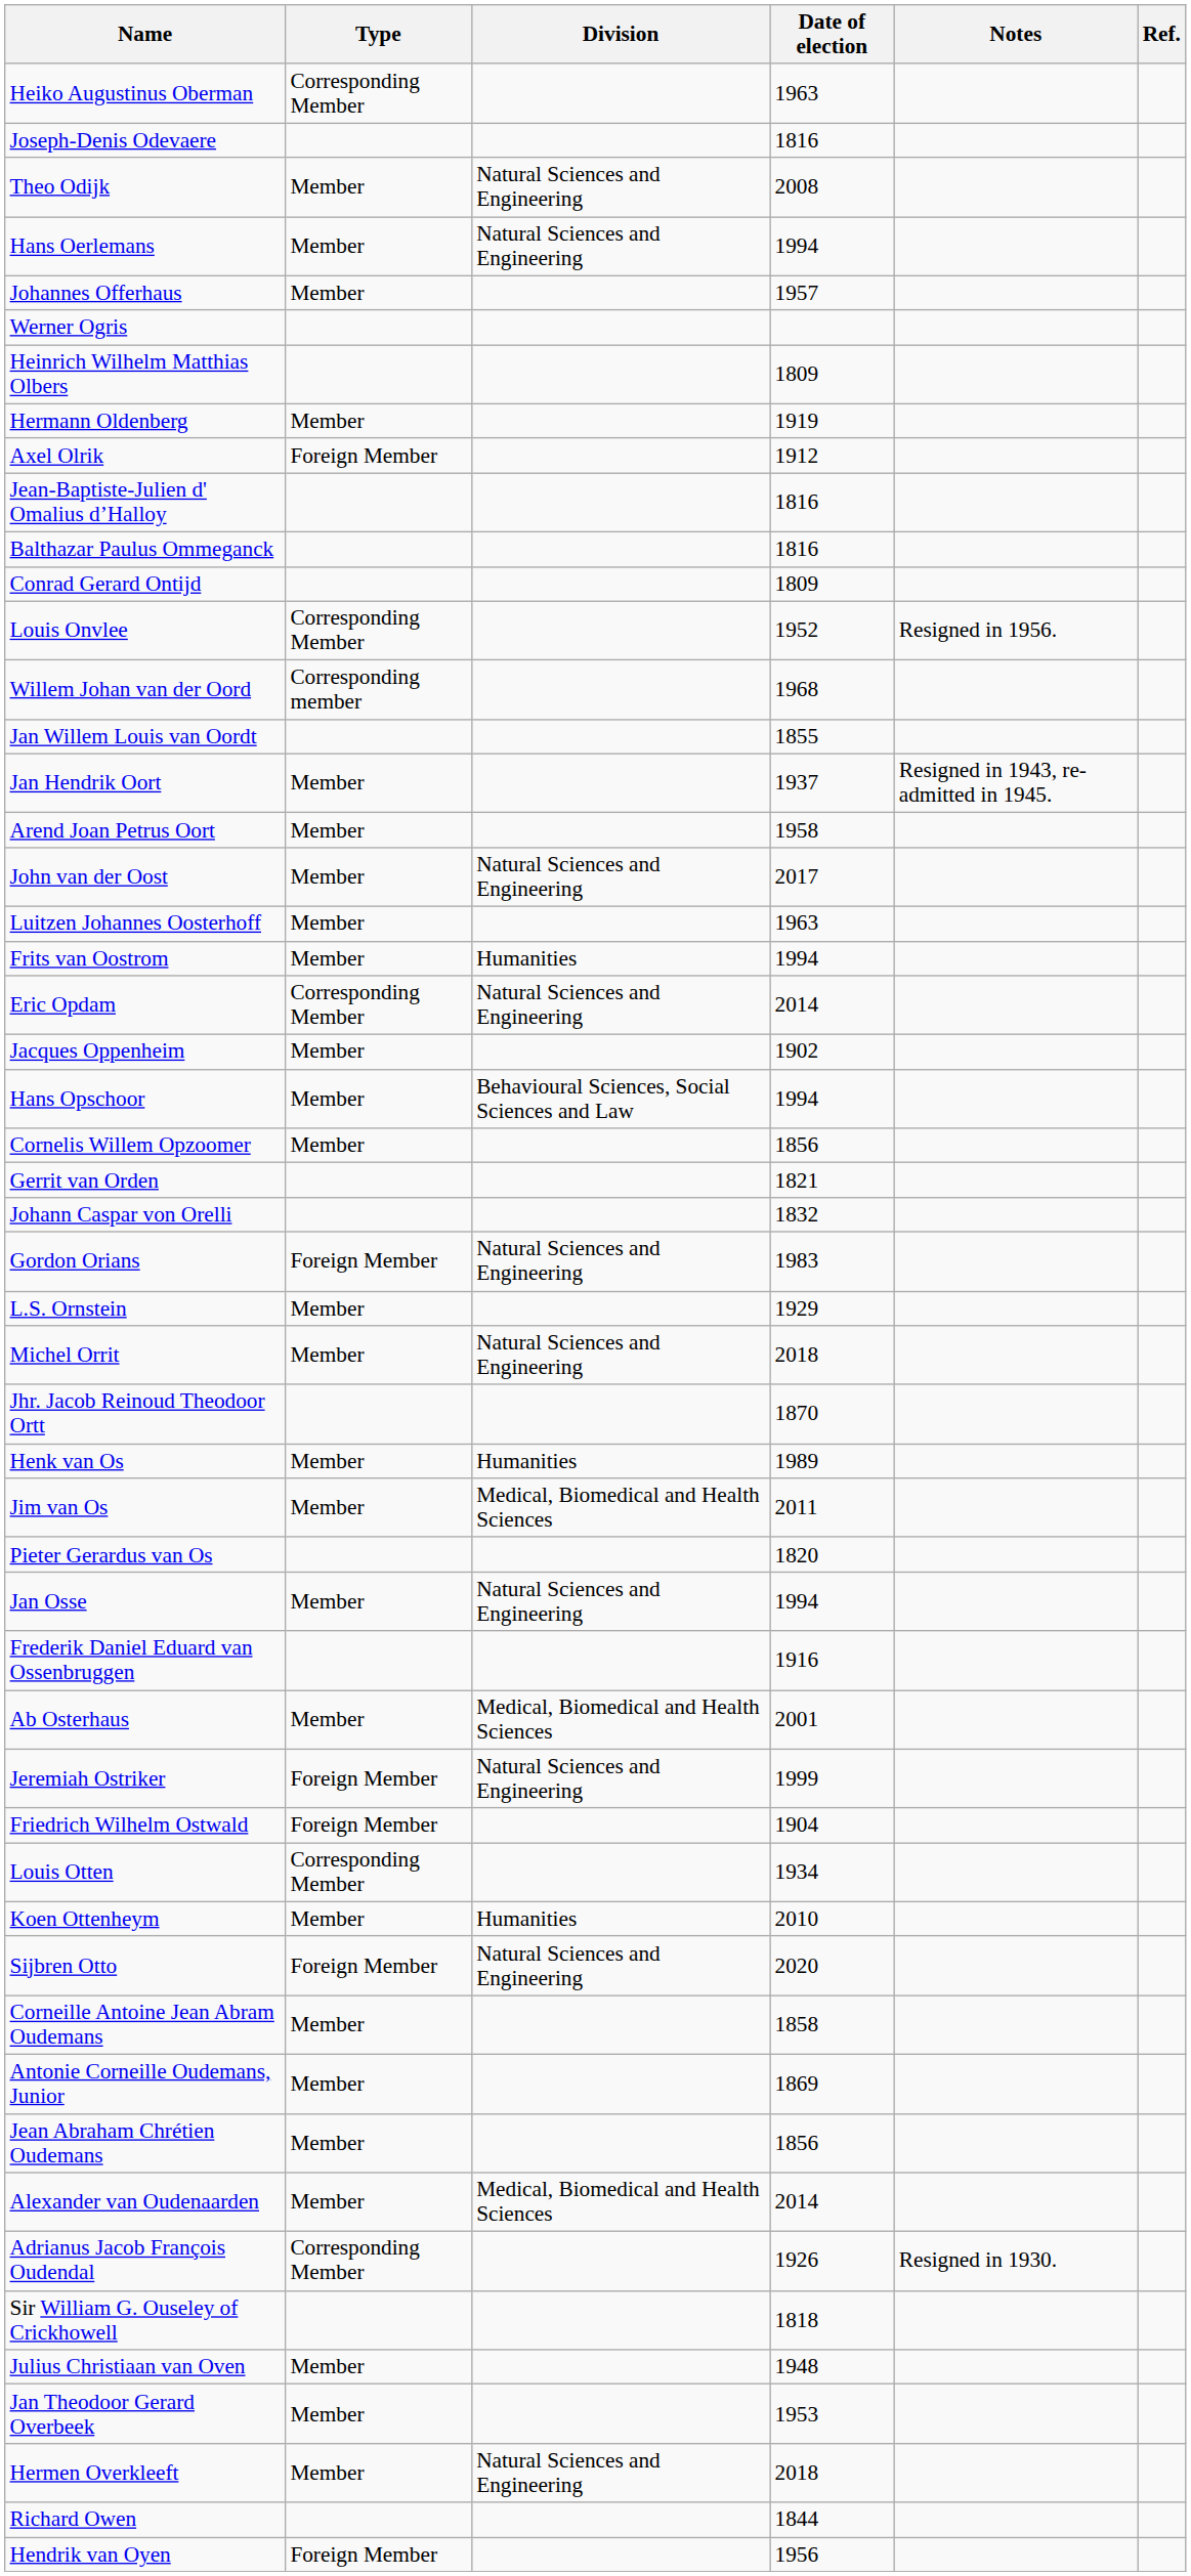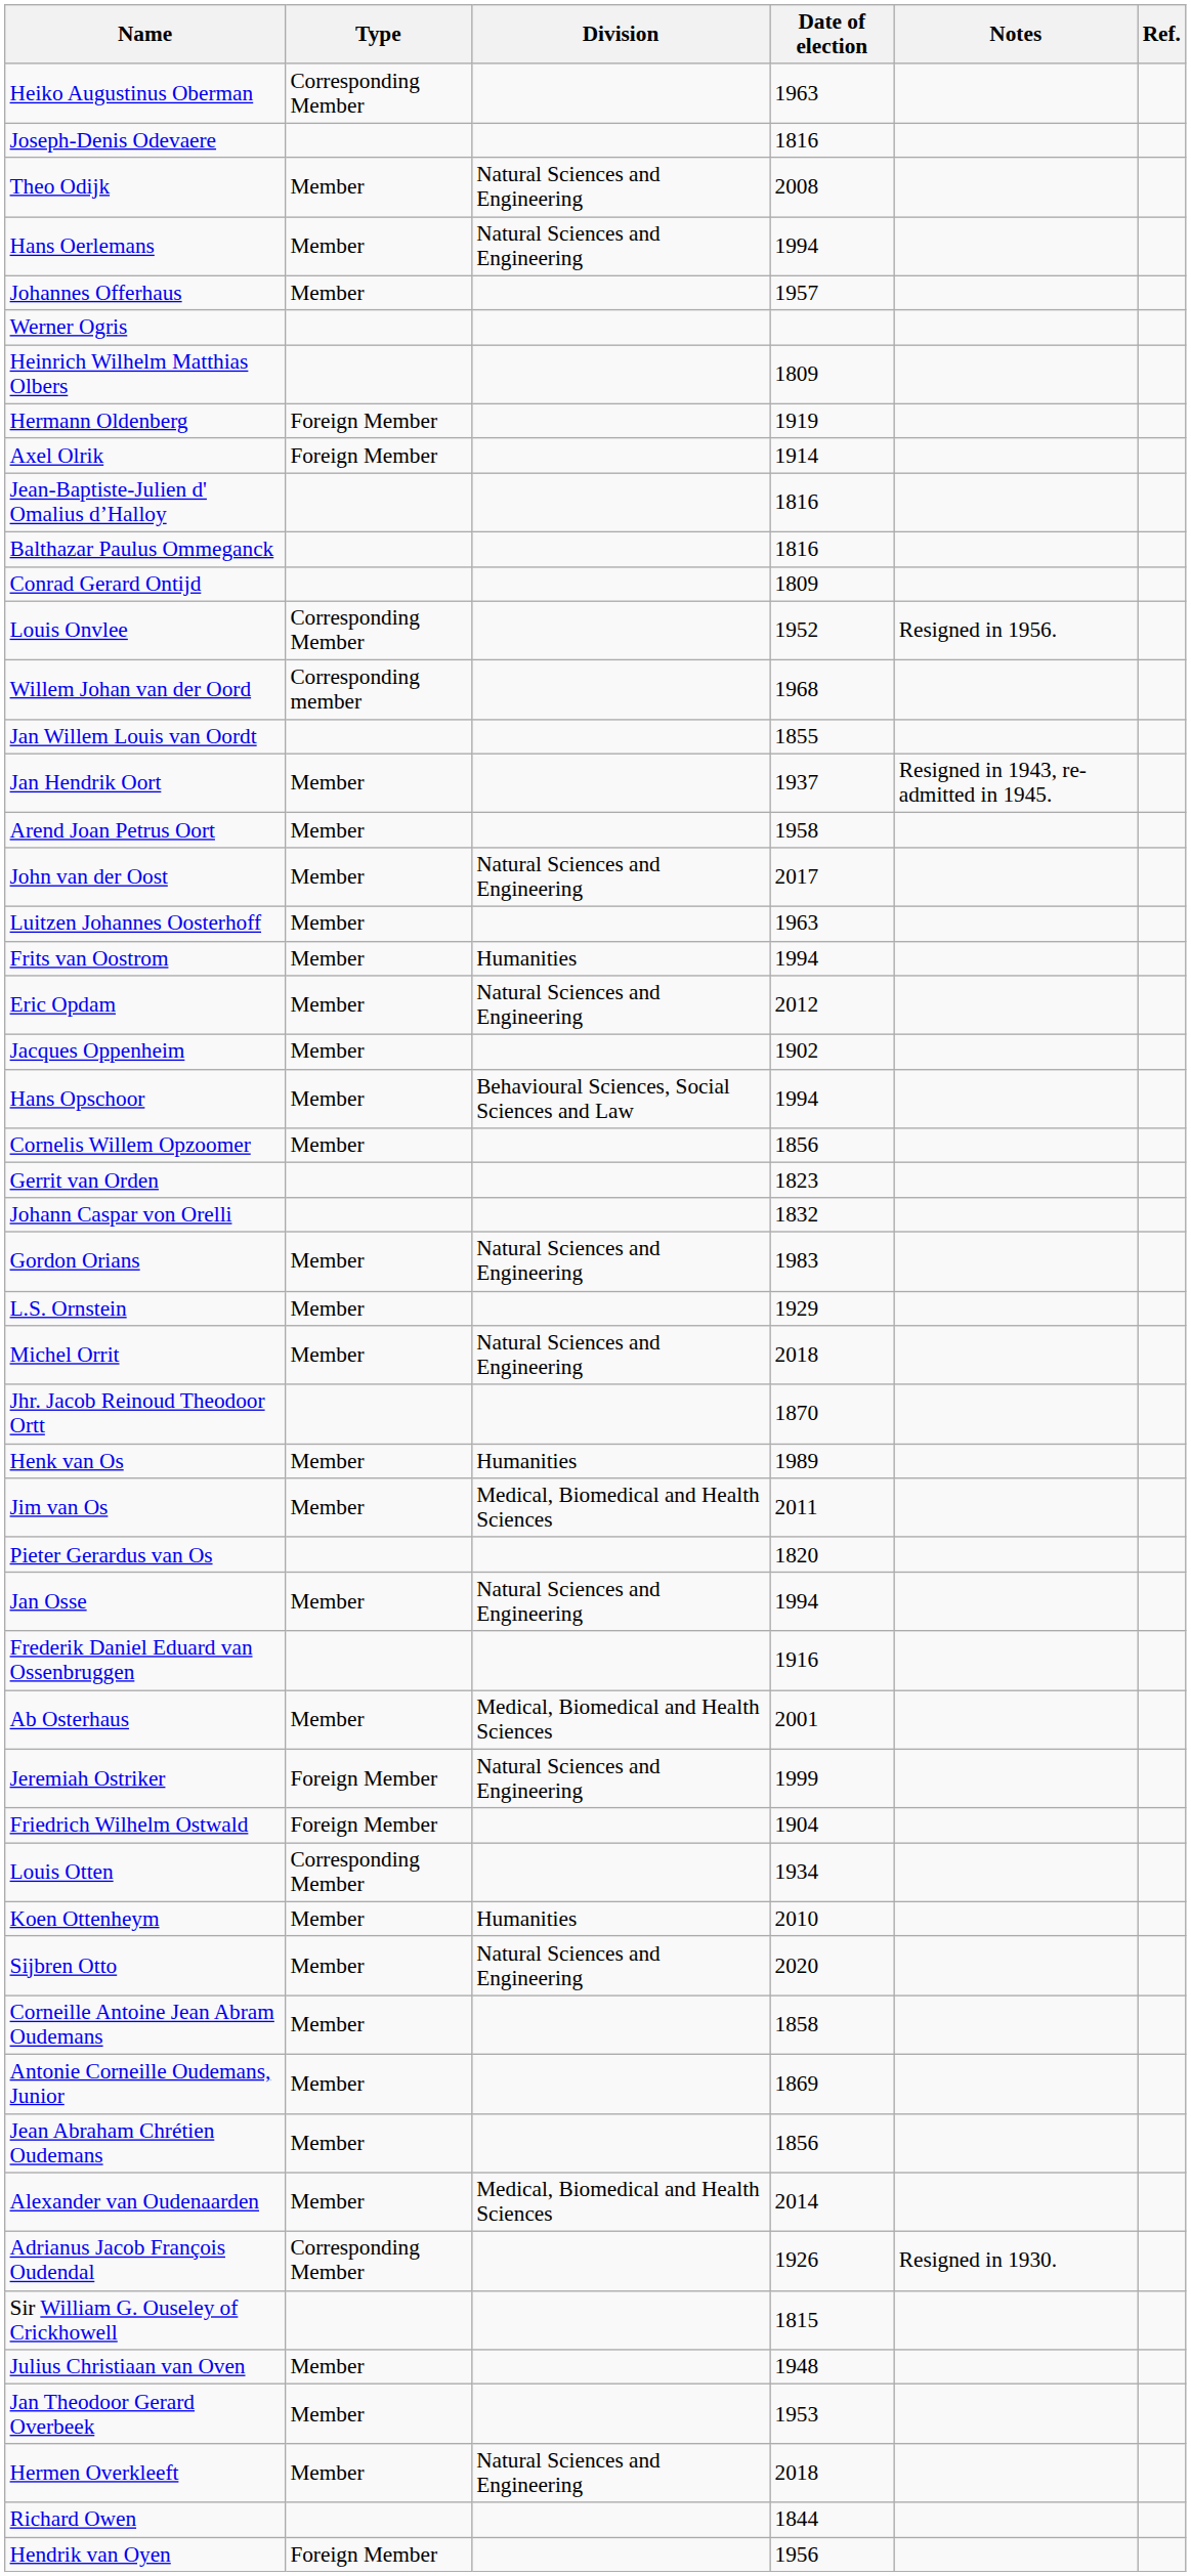Hermann Oldenberg | Type: Member -> Foreign Member
Axel Olrik | Date of election: 1912 -> 1914
Eric Opdam | Type: Corresponding Member -> Member
Eric Opdam | Date of election: 2014 -> 2012
Gerrit van Orden | Date of election: 1821 -> 1823
Gordon Orians | Type: Foreign Member -> Member
Sijbren Otto | Type: Foreign Member -> Member
Sir William G. Ouseley of Crickhowell | Date of election: 1818 -> 1815
